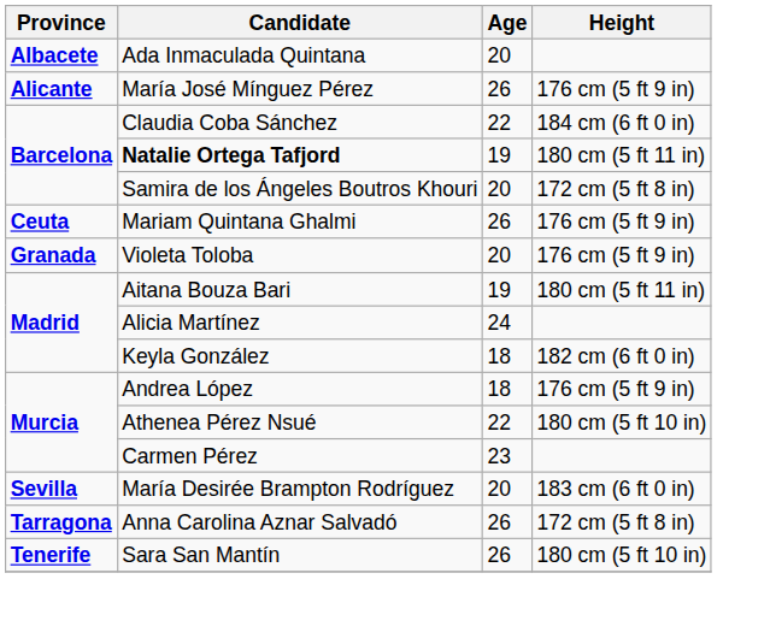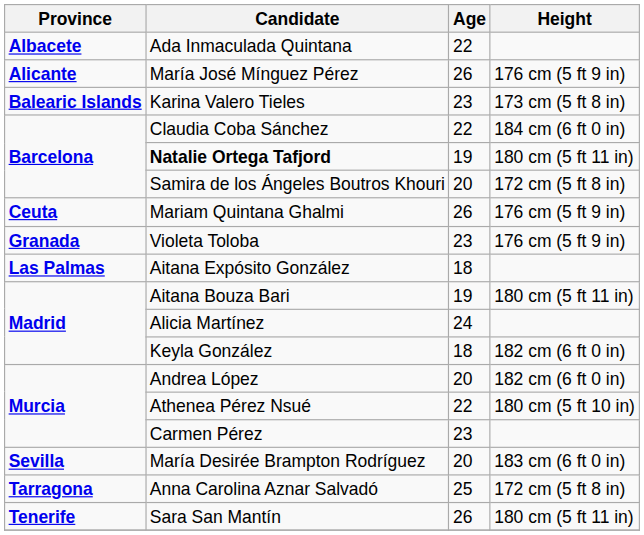Ada Inmaculada Quintana | Age: 20 -> 22
+ row: Balearic Islands | Karina Valero Tieles | 23 | 173 cm (5 ft 8 in)
Violeta Toloba | Age: 20 -> 23
+ row: Las Palmas | Aitana Expósito González | 18
Andrea López | Age: 18 -> 20
Andrea López | Height: 176 cm (5 ft 9 in) -> 182 cm (6 ft 0 in)
Anna Carolina Aznar Salvadó | Age: 26 -> 25
Sara San Mantín | Height: 180 cm (5 ft 10 in) -> 180 cm (5 ft 11 in)
